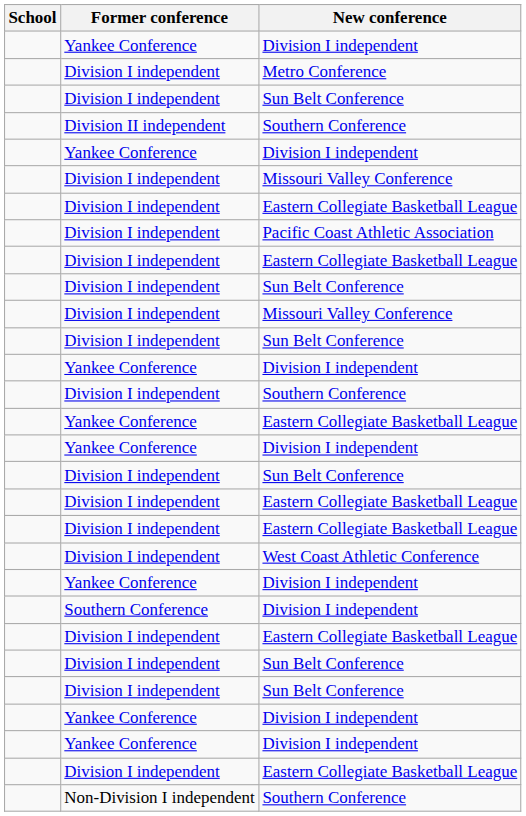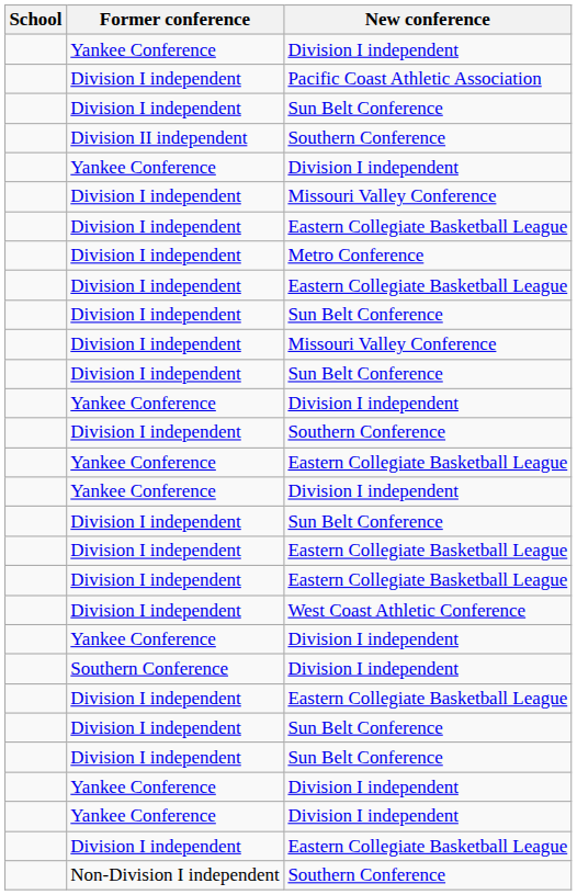rows swapped: Pacific Coast Athletic Association <-> Metro Conference
